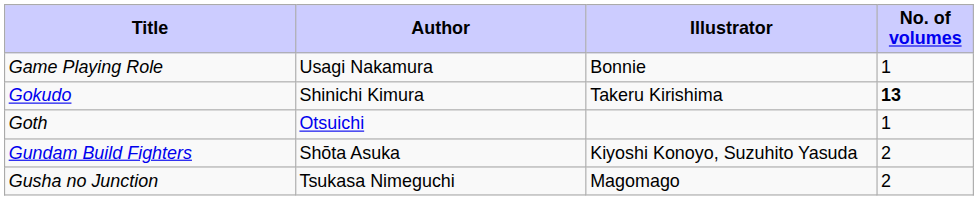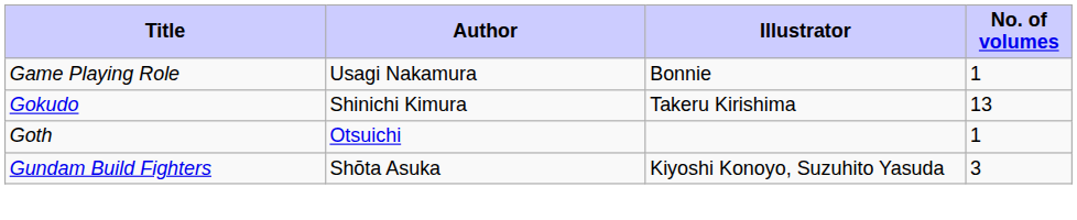Gokudo | No. of volumes: bold -> normal
Gundam Build Fighters | No. of volumes: 2 -> 3
- row: Gusha no Junction | Tsukasa Nimeguchi | Magomago | 2
